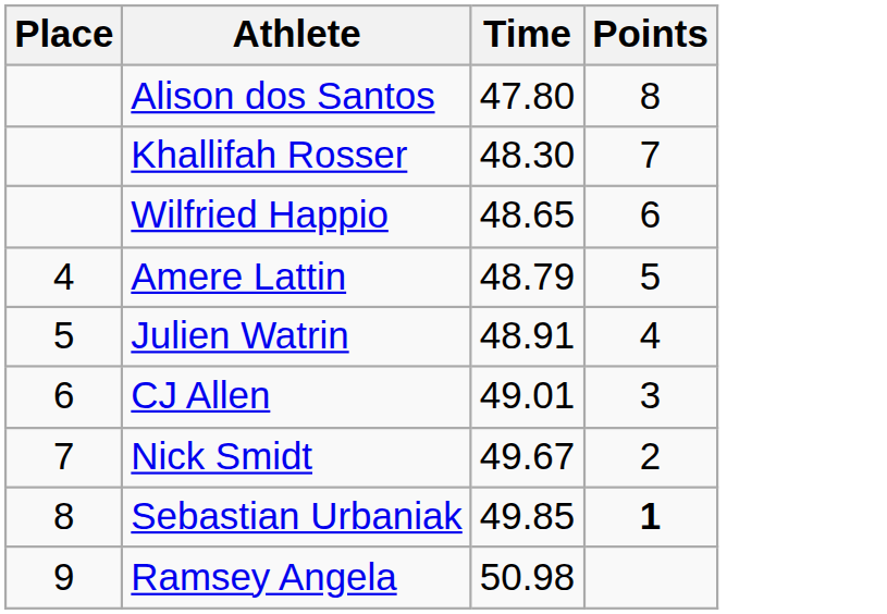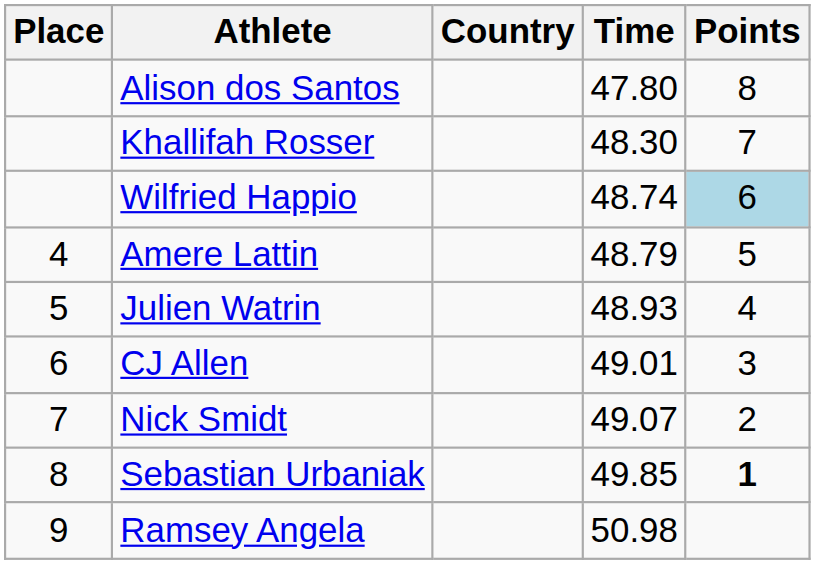+ column: Country
Wilfried Happio | Time: 48.65 -> 48.74
Wilfried Happio | Points: no background -> lightblue background
Julien Watrin | Time: 48.91 -> 48.93
Nick Smidt | Time: 49.67 -> 49.07
